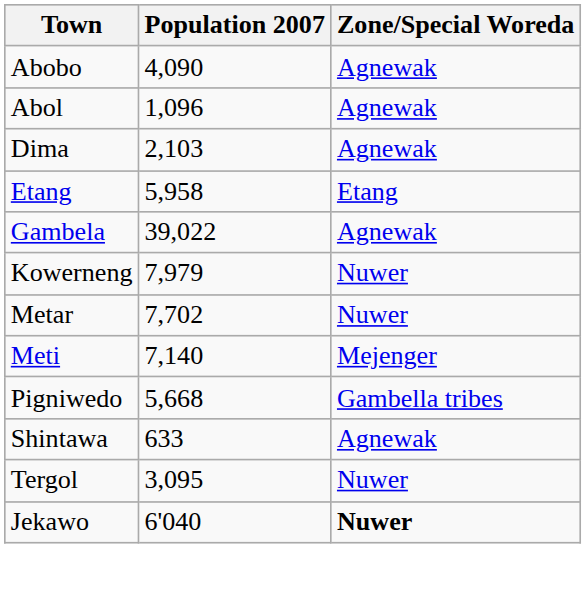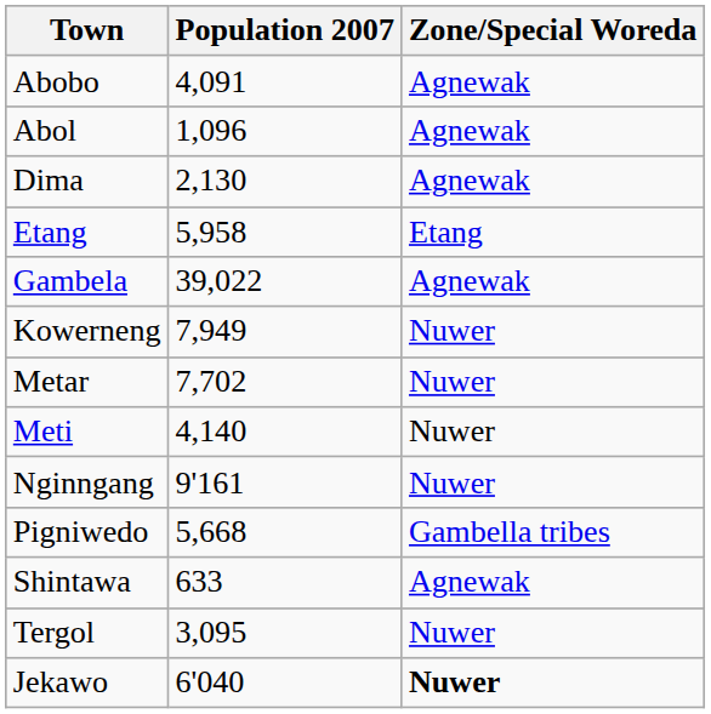Abobo | Population 2007: 4,090 -> 4,091
Dima | Population 2007: 2,103 -> 2,130
Kowerneng | Population 2007: 7,979 -> 7,949
Meti | Population 2007: 7,140 -> 4,140
Meti | Zone/Special Woreda: Mejenger -> Nuwer
+ row: Nginngang | 9'161 | Nuwer
